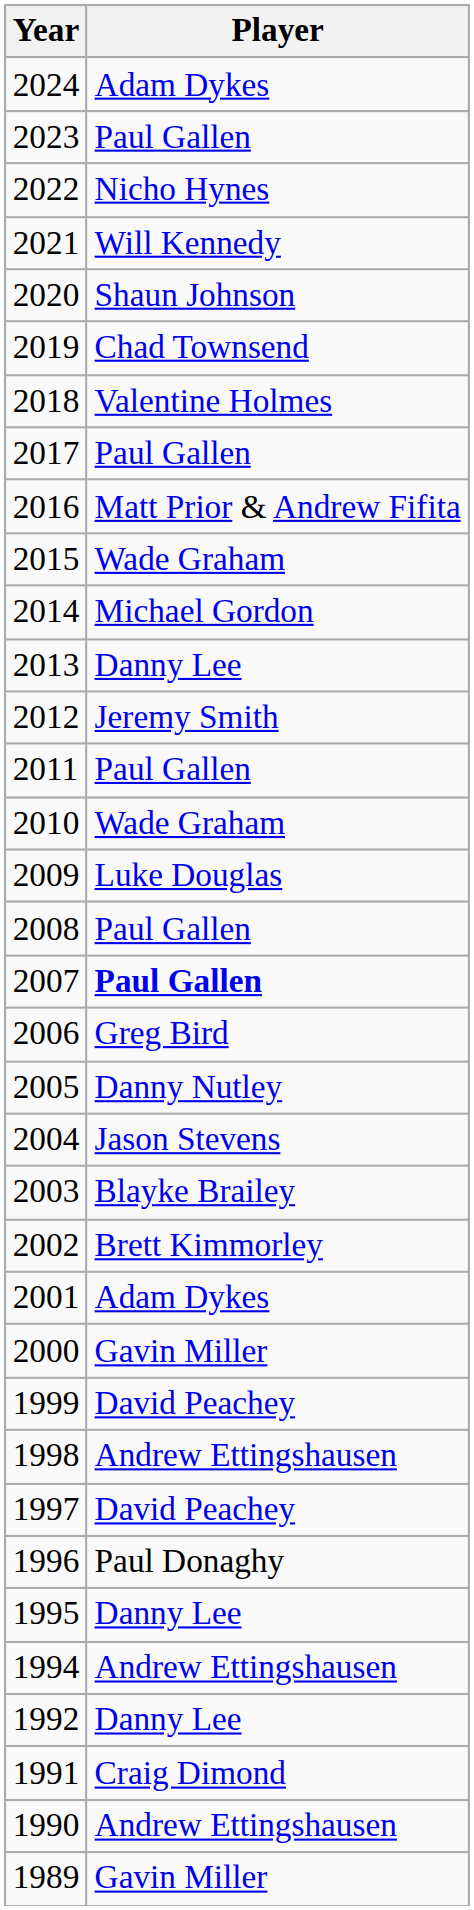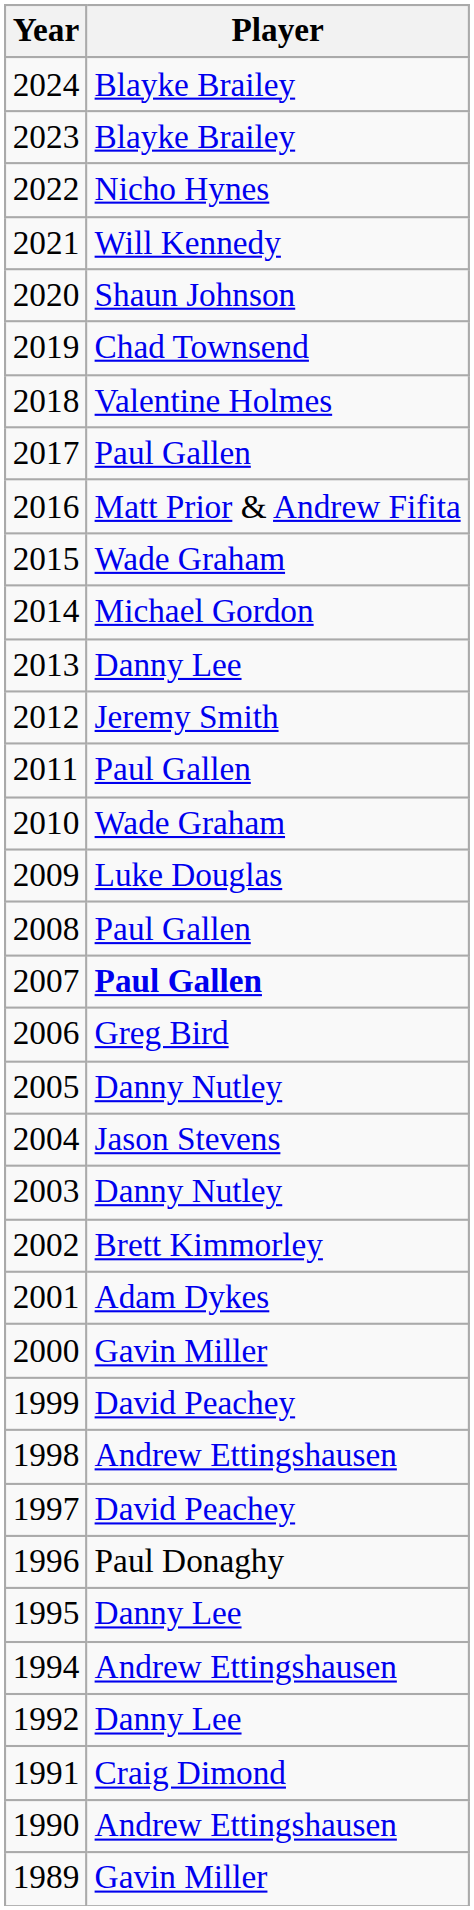2024 | Player: Adam Dykes -> Blayke Brailey
2023 | Player: Paul Gallen -> Blayke Brailey
2003 | Player: Blayke Brailey -> Danny Nutley
